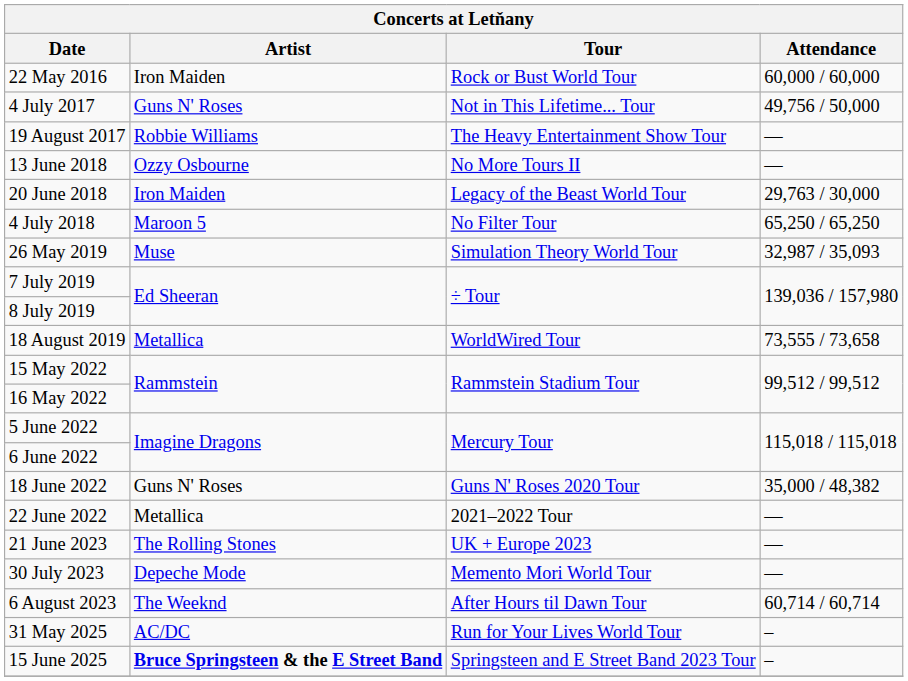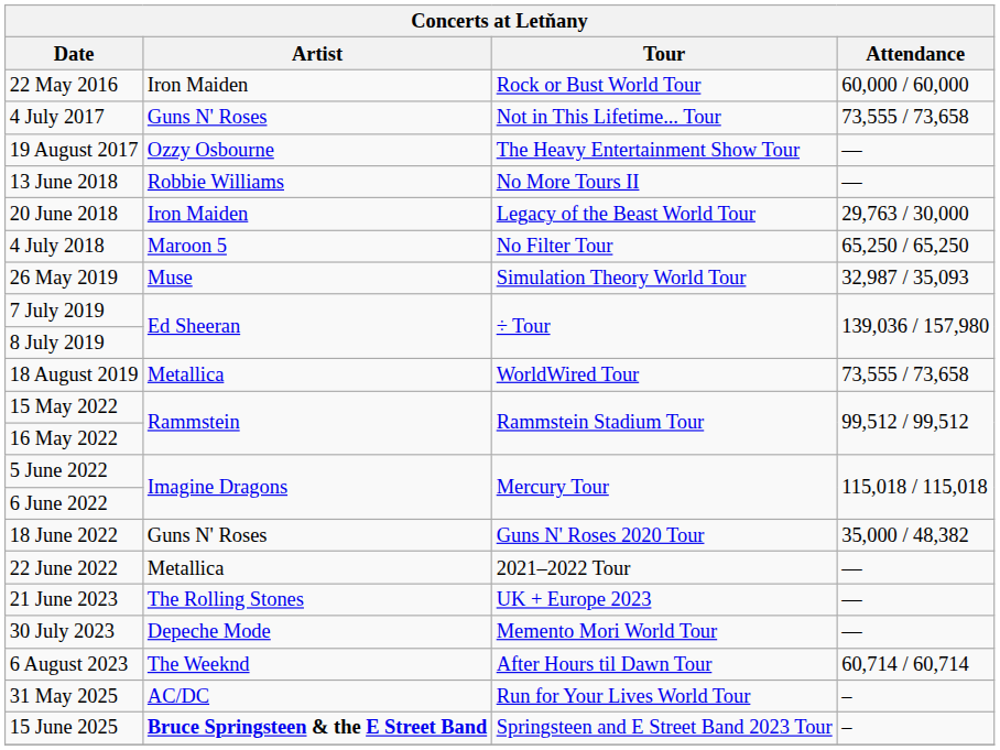4 July 2017 | Attendance: 49,756 / 50,000 -> 73,555 / 73,658
19 August 2017 | Artist: Robbie Williams -> Ozzy Osbourne
13 June 2018 | Artist: Ozzy Osbourne -> Robbie Williams
